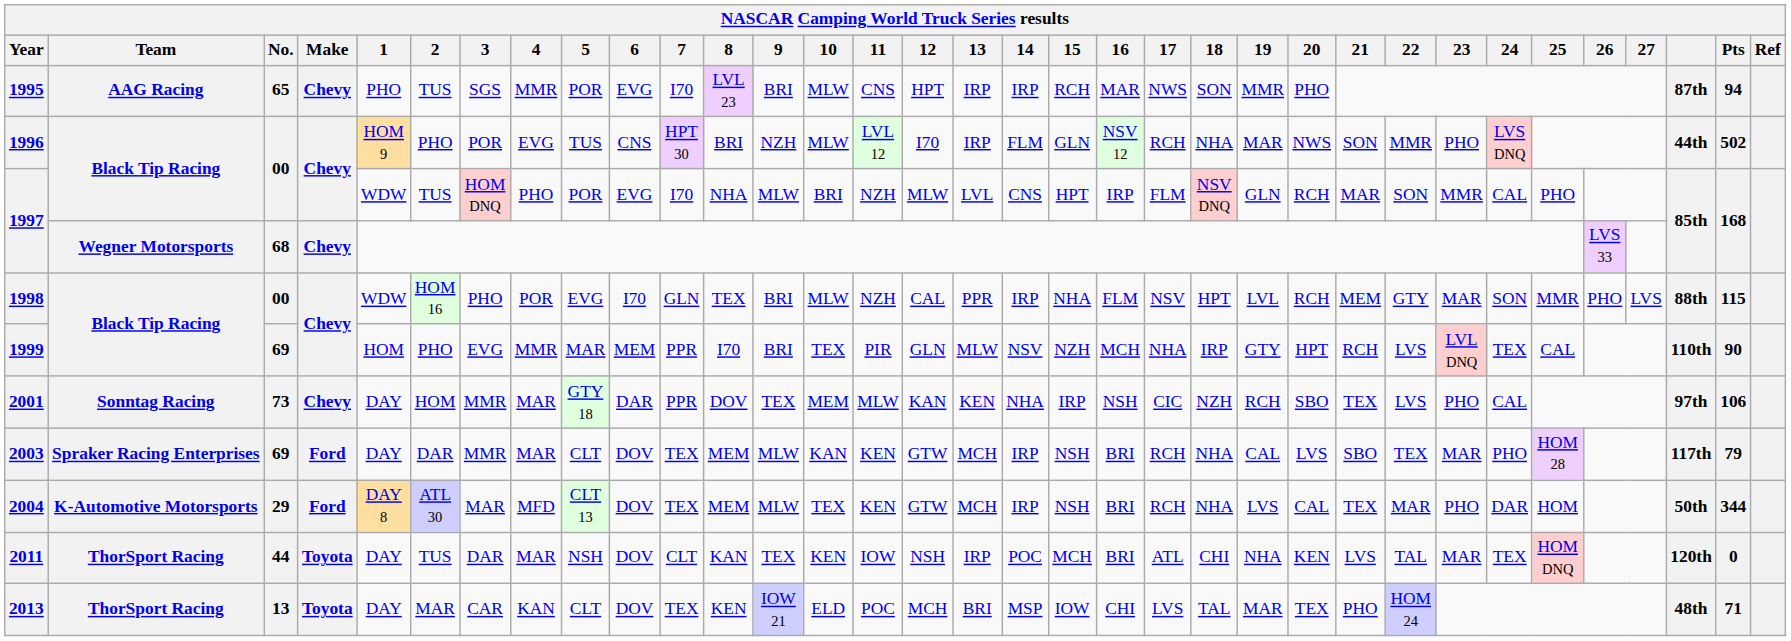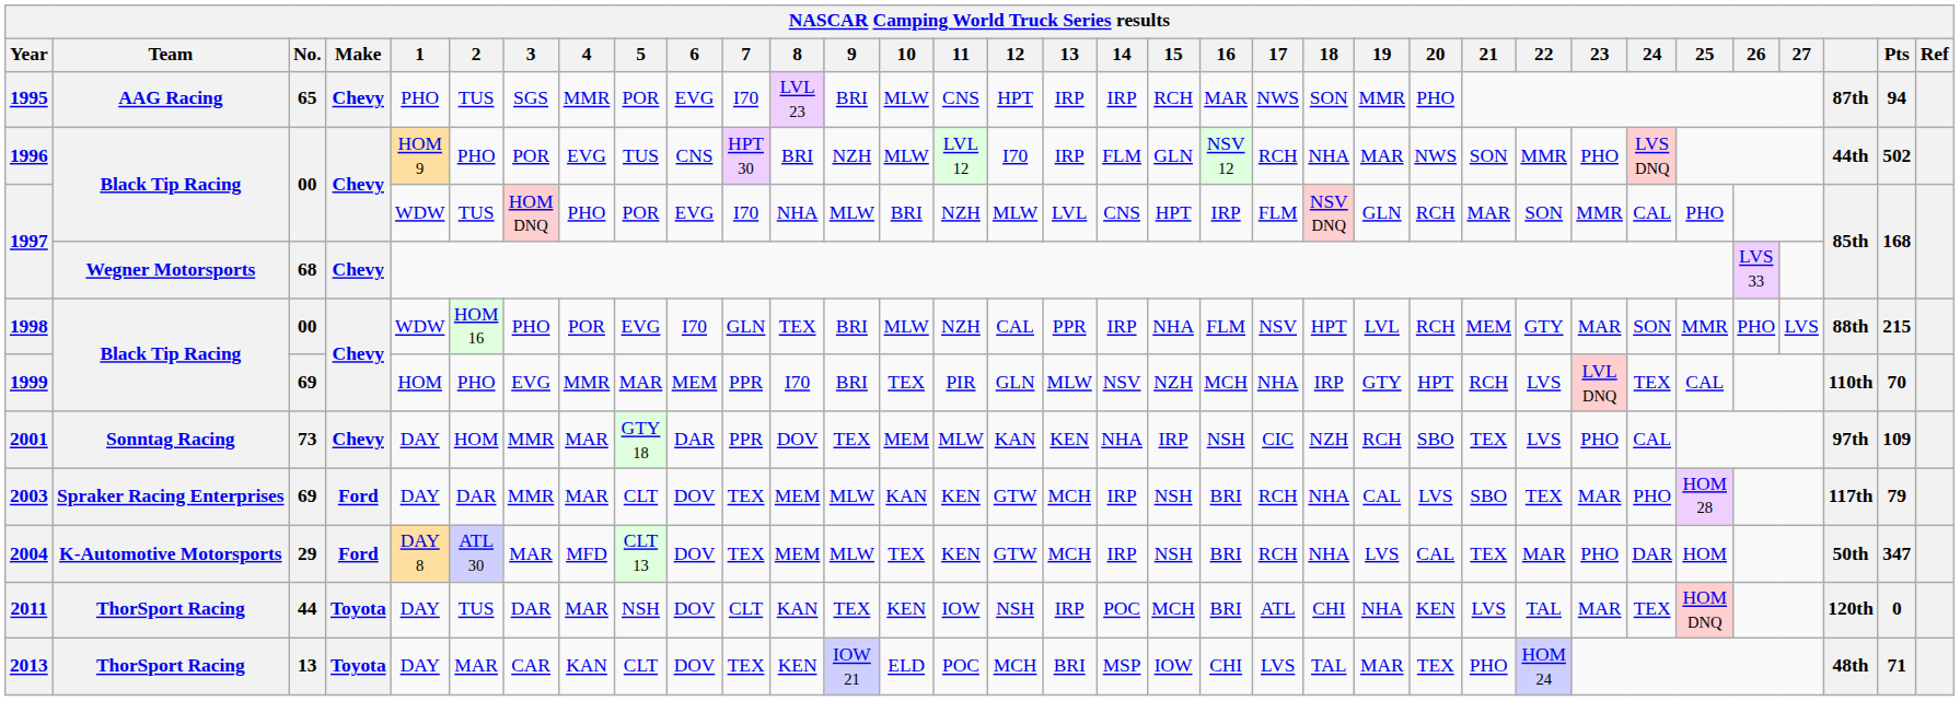1998 | Pts: 115 -> 215
1999 | Pts: 90 -> 70
2001 | Pts: 106 -> 109
2004 | Pts: 344 -> 347
